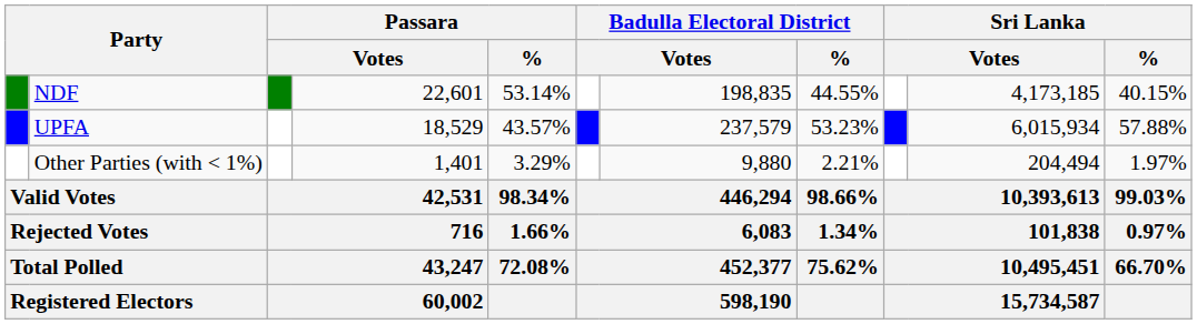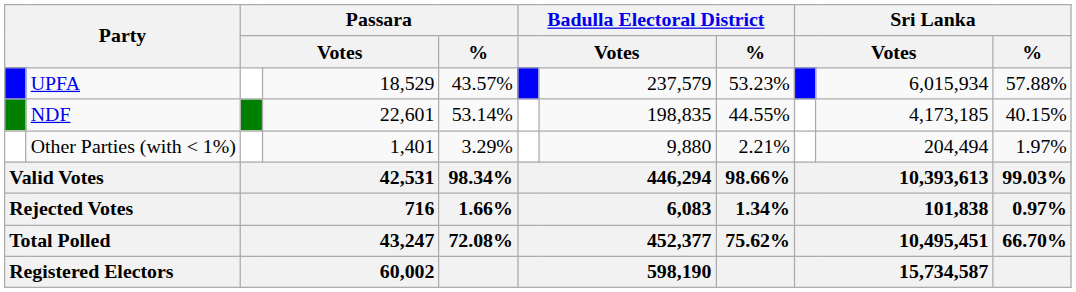rows swapped: NDF <-> UPFA
